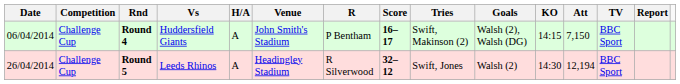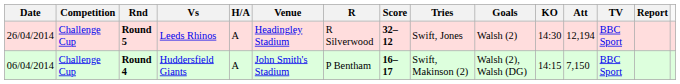rows swapped: Round 4 <-> Round 5
